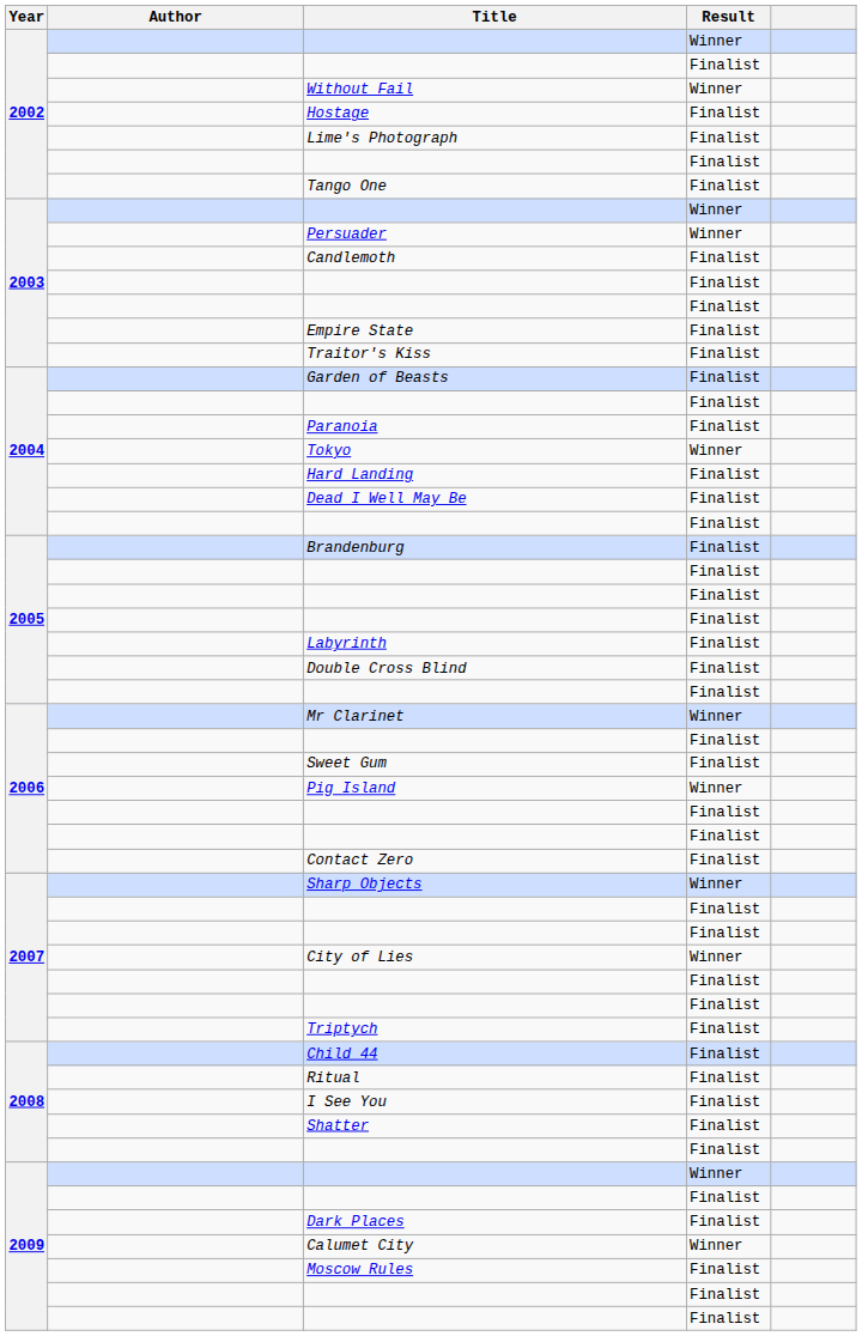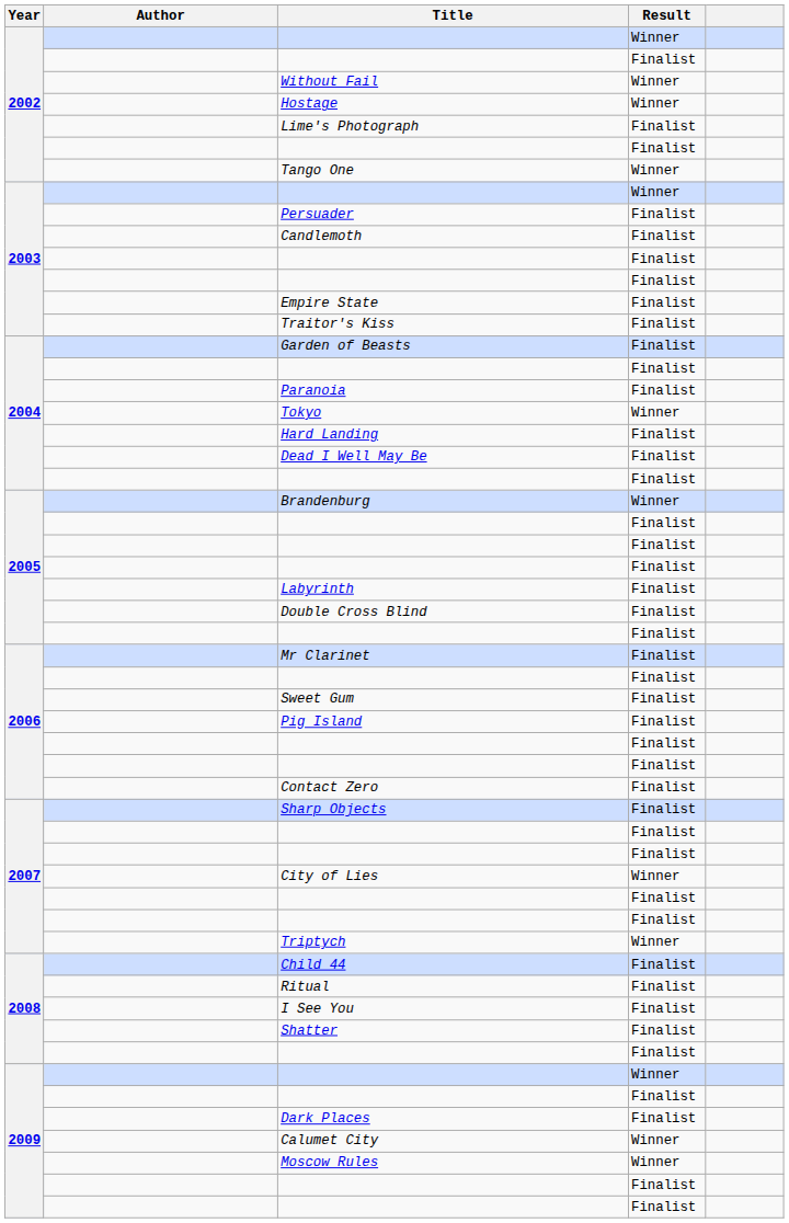Hostage | Result: Finalist -> Winner
Tango One | Result: Finalist -> Winner
Persuader | Result: Winner -> Finalist
Brandenburg | Result: Finalist -> Winner
Mr Clarinet | Result: Winner -> Finalist
Pig Island | Result: Winner -> Finalist
Sharp Objects | Result: Winner -> Finalist
Triptych | Result: Finalist -> Winner
Moscow Rules | Result: Finalist -> Winner
